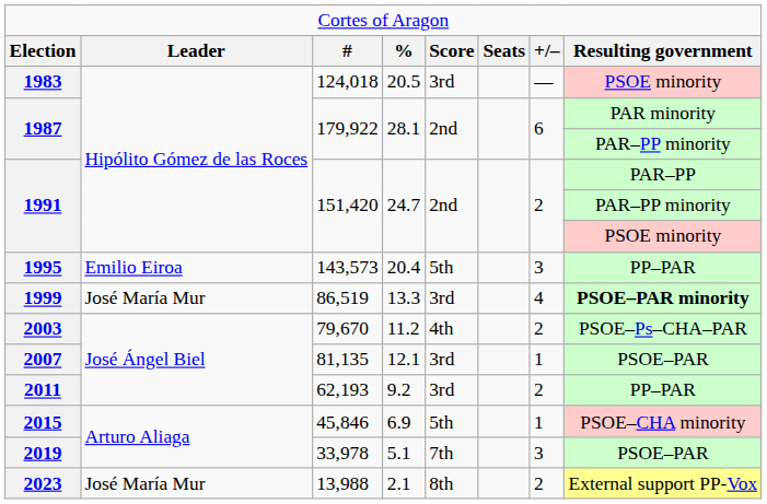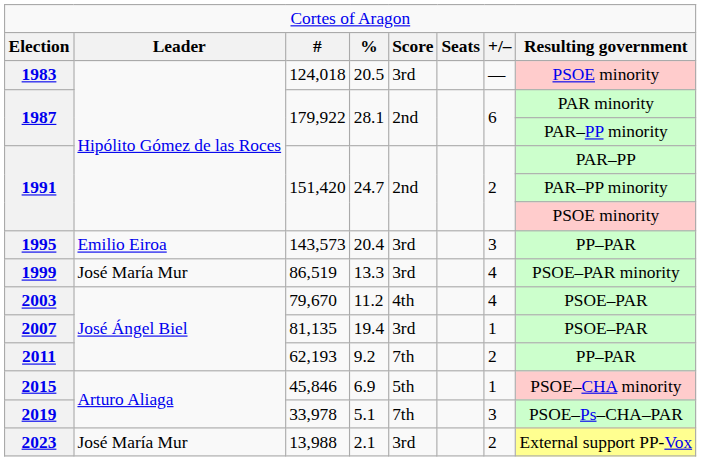1995 | column 5: 5th -> 3rd
1999 | column 8: bold -> normal
2003 | column 7: 2 -> 4
2003 | column 8: PSOE–Ps–CHA–PAR -> PSOE–PAR
2007 | column 4: 12.1 -> 19.4
2011 | column 5: 3rd -> 7th
2019 | column 8: PSOE–PAR -> PSOE–Ps–CHA–PAR
2023 | column 5: 8th -> 3rd
